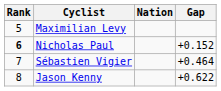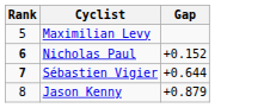- column: Nation
Sébastien Vigier | Rank: normal -> bold
Sébastien Vigier | Gap: +0.464 -> +0.644
Jason Kenny | Gap: +0.622 -> +0.879
